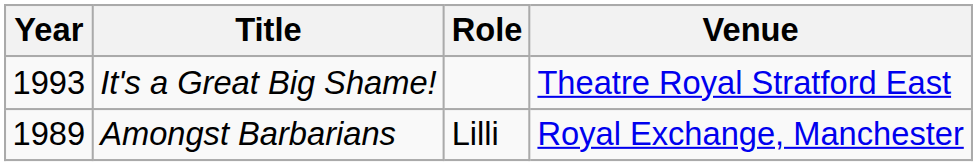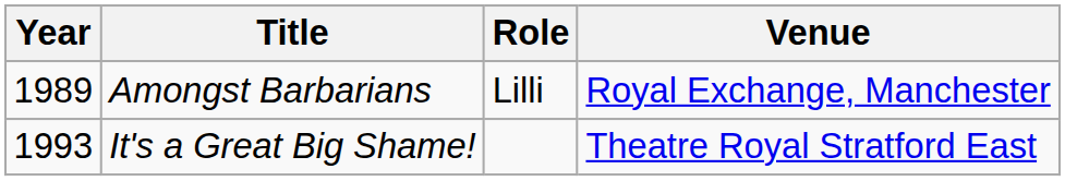rows swapped: Amongst Barbarians <-> It's a Great Big Shame!
